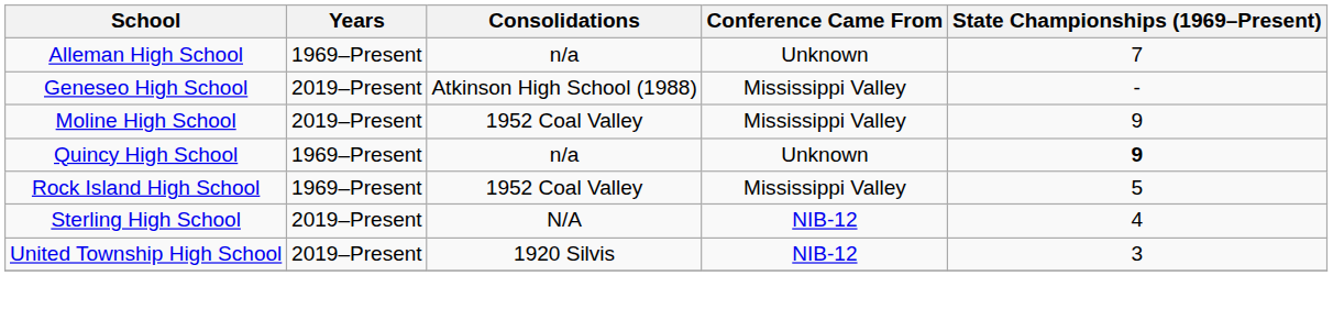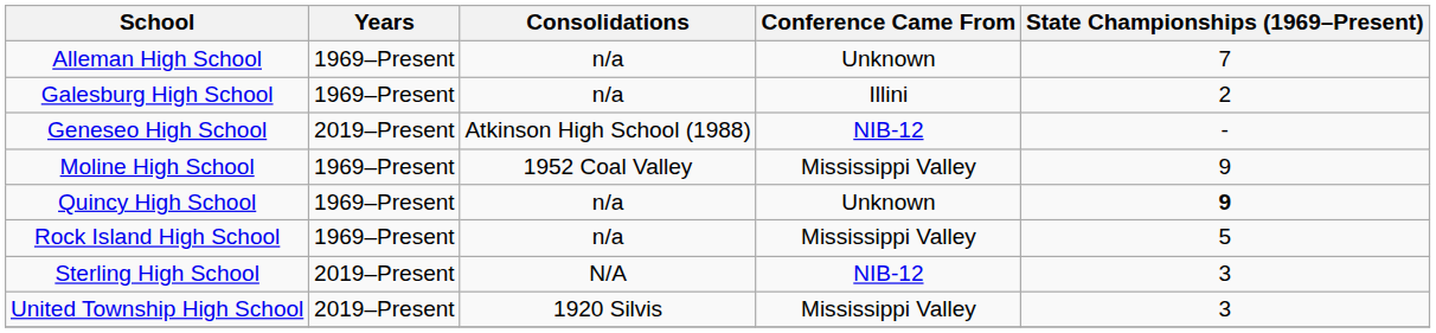+ row: Galesburg High School | 1969–Present | n/a | Illini | 2
Geneseo High School | Conference Came From: Mississippi Valley -> NIB-12
Moline High School | Years: 2019–Present -> 1969–Present
Rock Island High School | Consolidations: 1952 Coal Valley -> n/a
Sterling High School | State Championships (1969–Present): 4 -> 3
United Township High School | Conference Came From: NIB-12 -> Mississippi Valley
